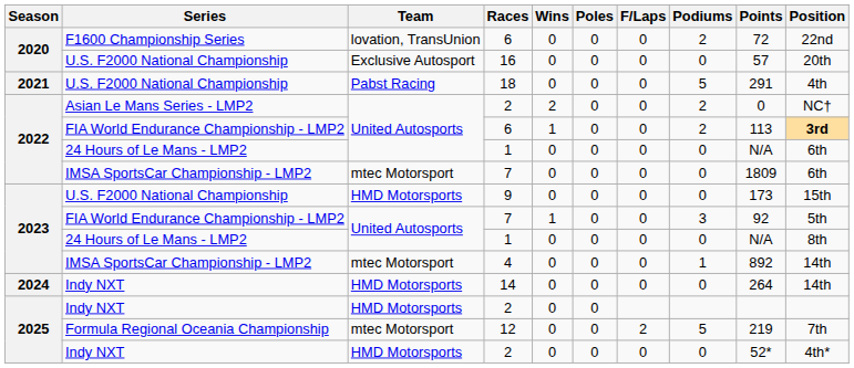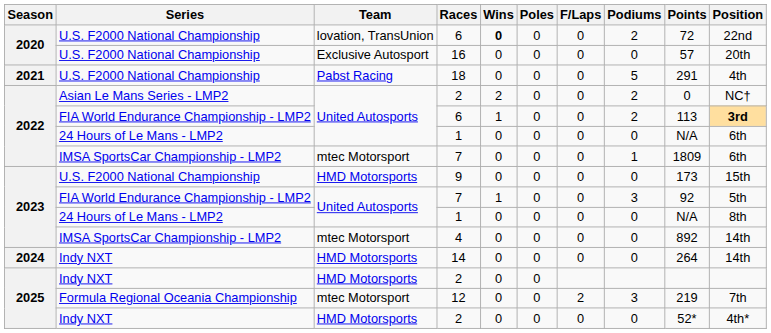2020 / 6 | Series: F1600 Championship Series -> U.S. F2000 National Championship
2020 / 6 | Wins: normal -> bold
2022 / 7 | Podiums: 0 -> 1
4 | Podiums: 1 -> 0
12 | Podiums: 5 -> 3
